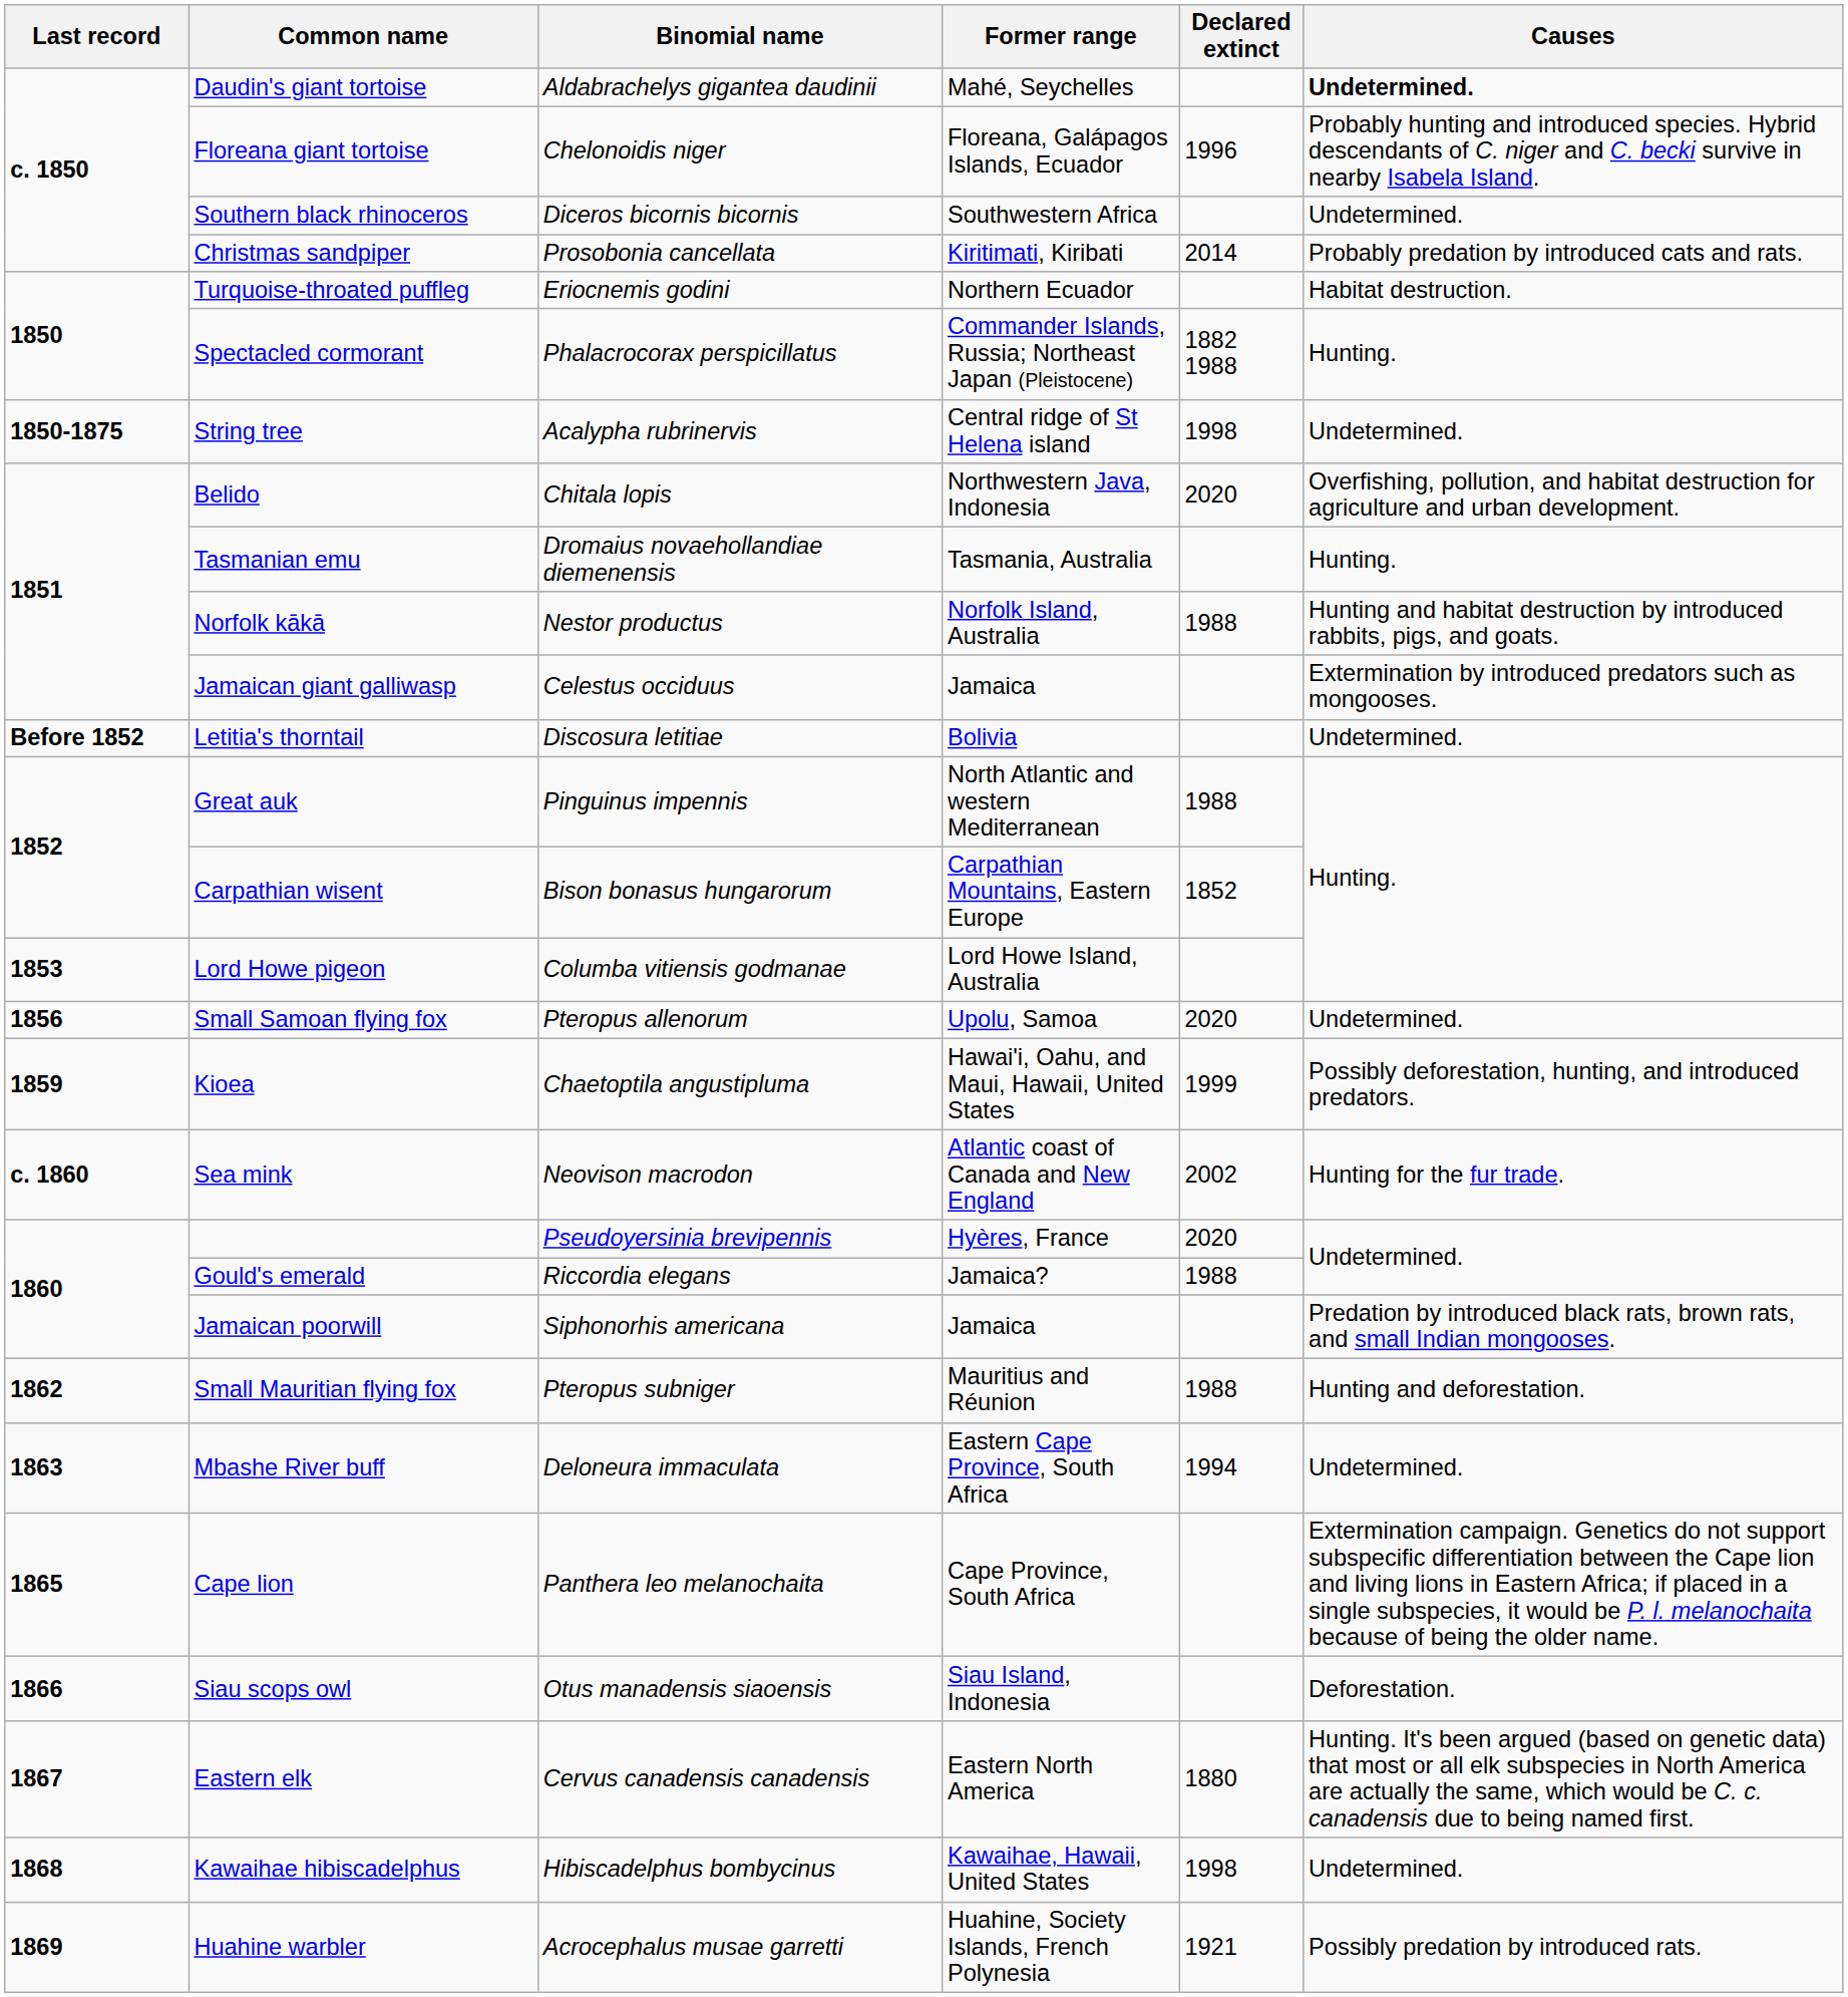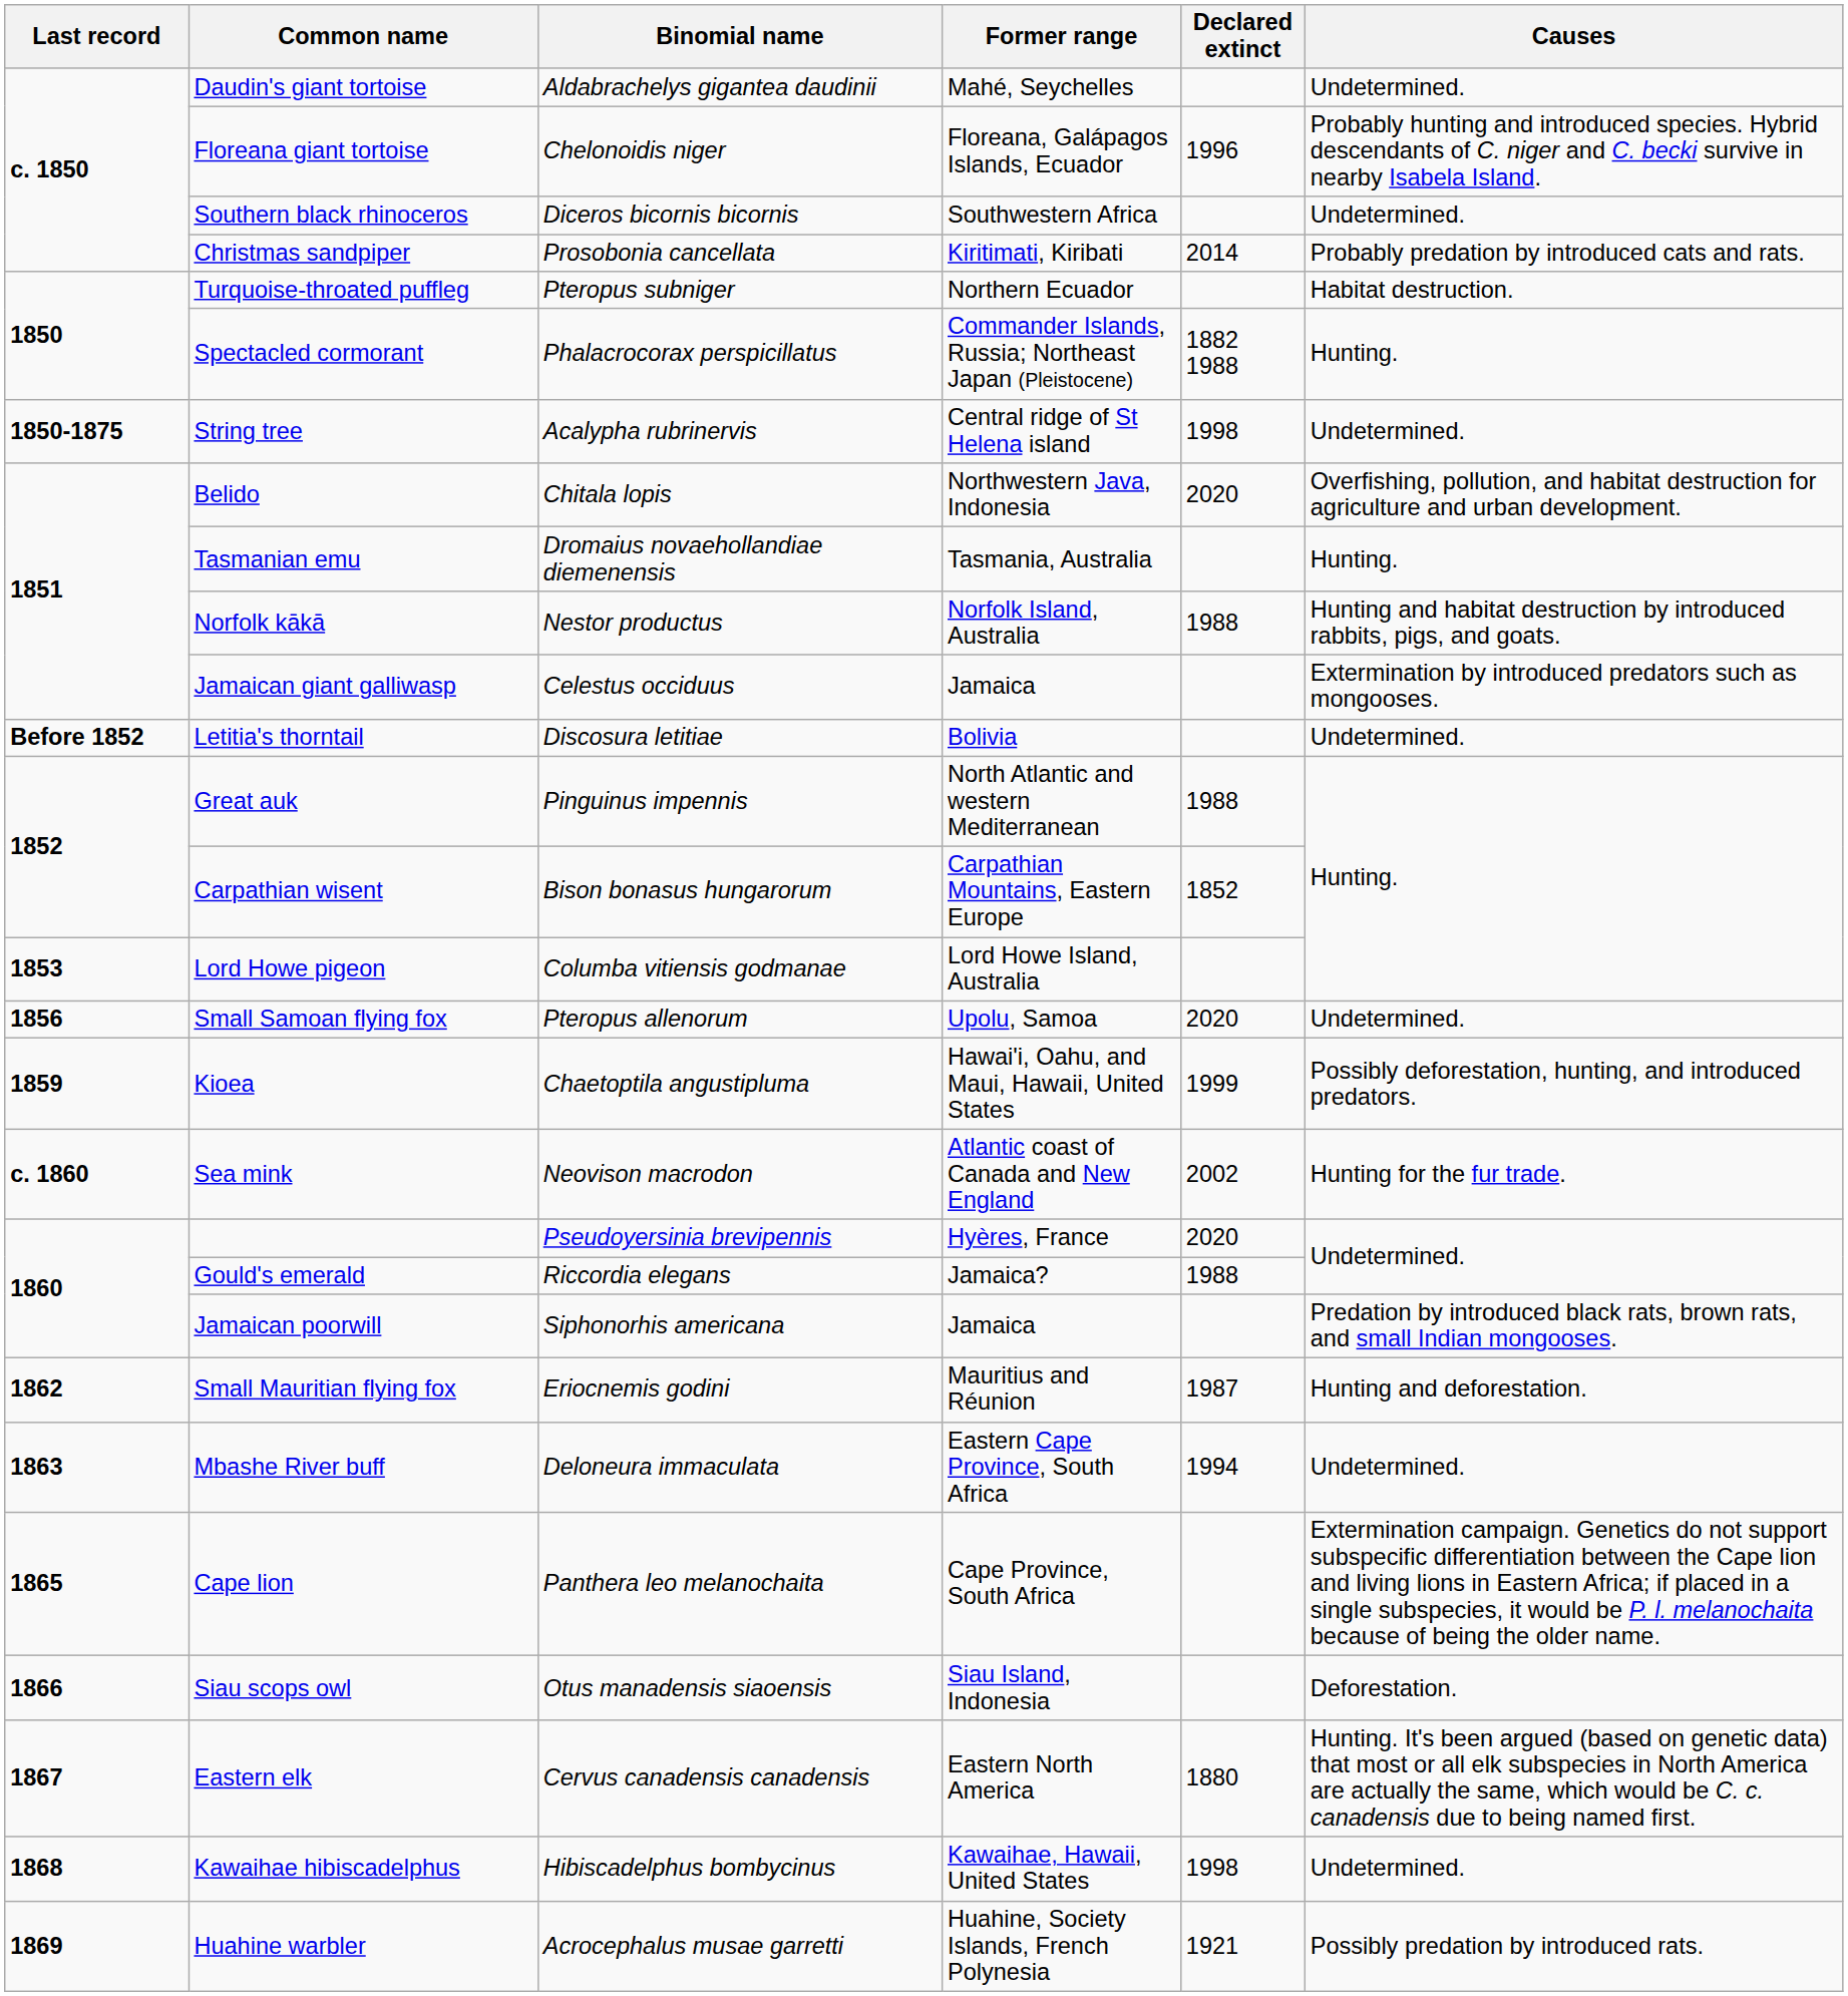Daudin's giant tortoise | Causes: bold -> normal
Turquoise-throated puffleg | Binomial name: Eriocnemis godini -> Pteropus subniger
Small Mauritian flying fox | Binomial name: Pteropus subniger -> Eriocnemis godini
Small Mauritian flying fox | Declared extinct: 1988 -> 1987
